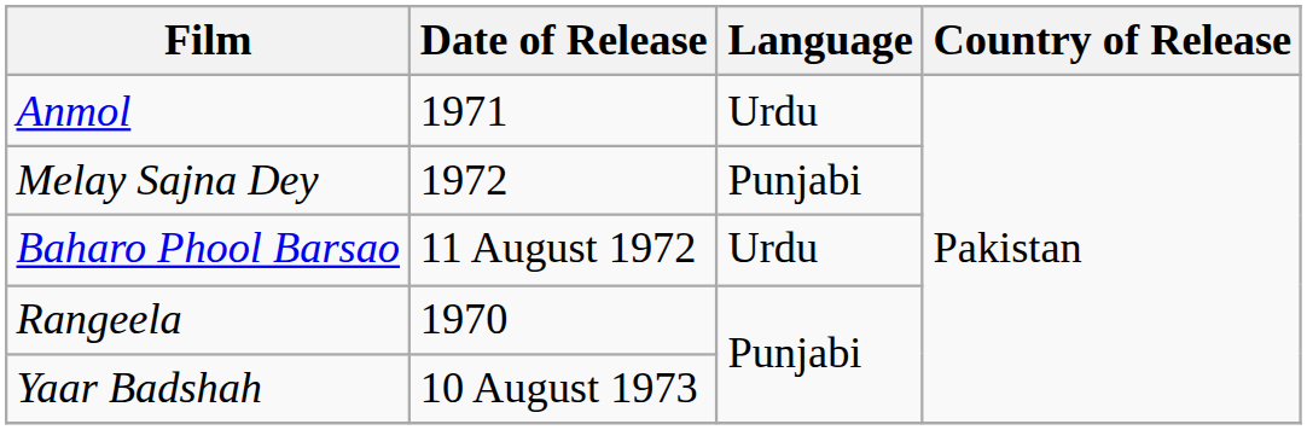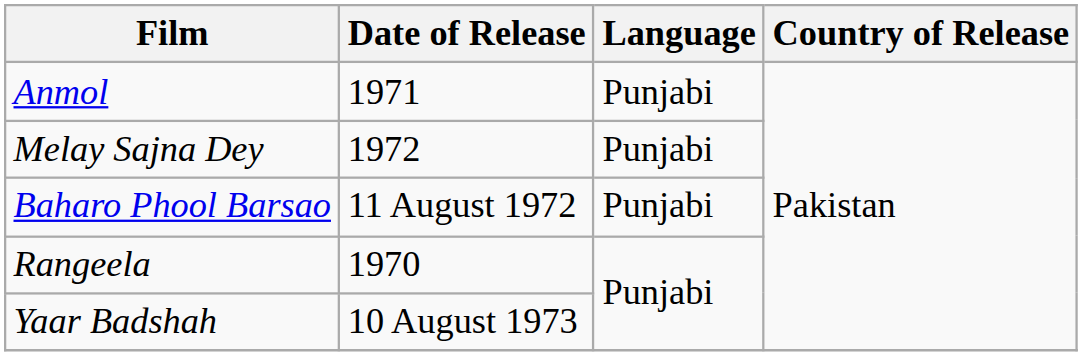Anmol | Language: Urdu -> Punjabi
Baharo Phool Barsao | Language: Urdu -> Punjabi
